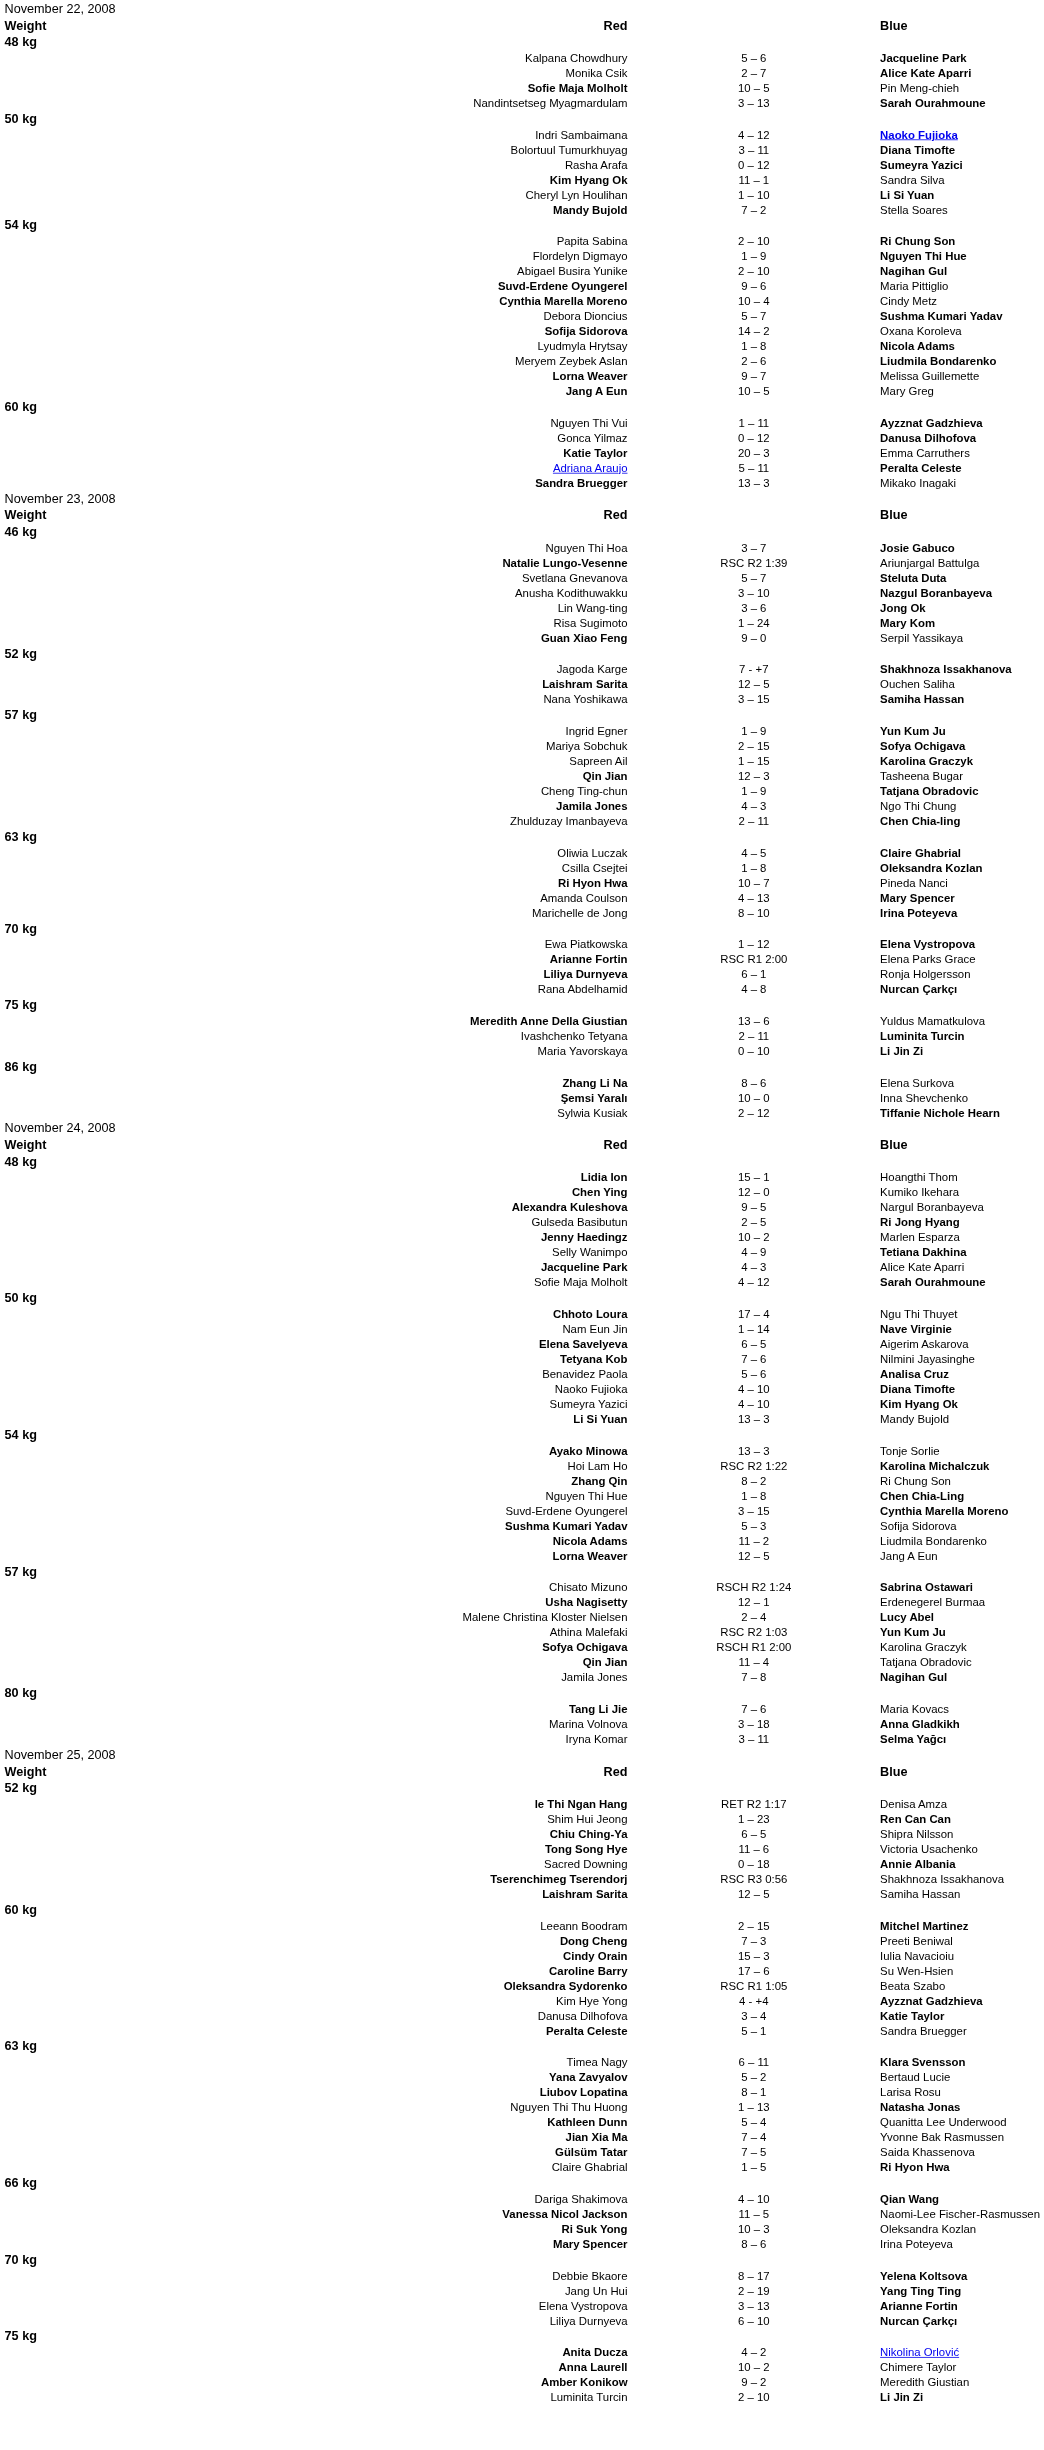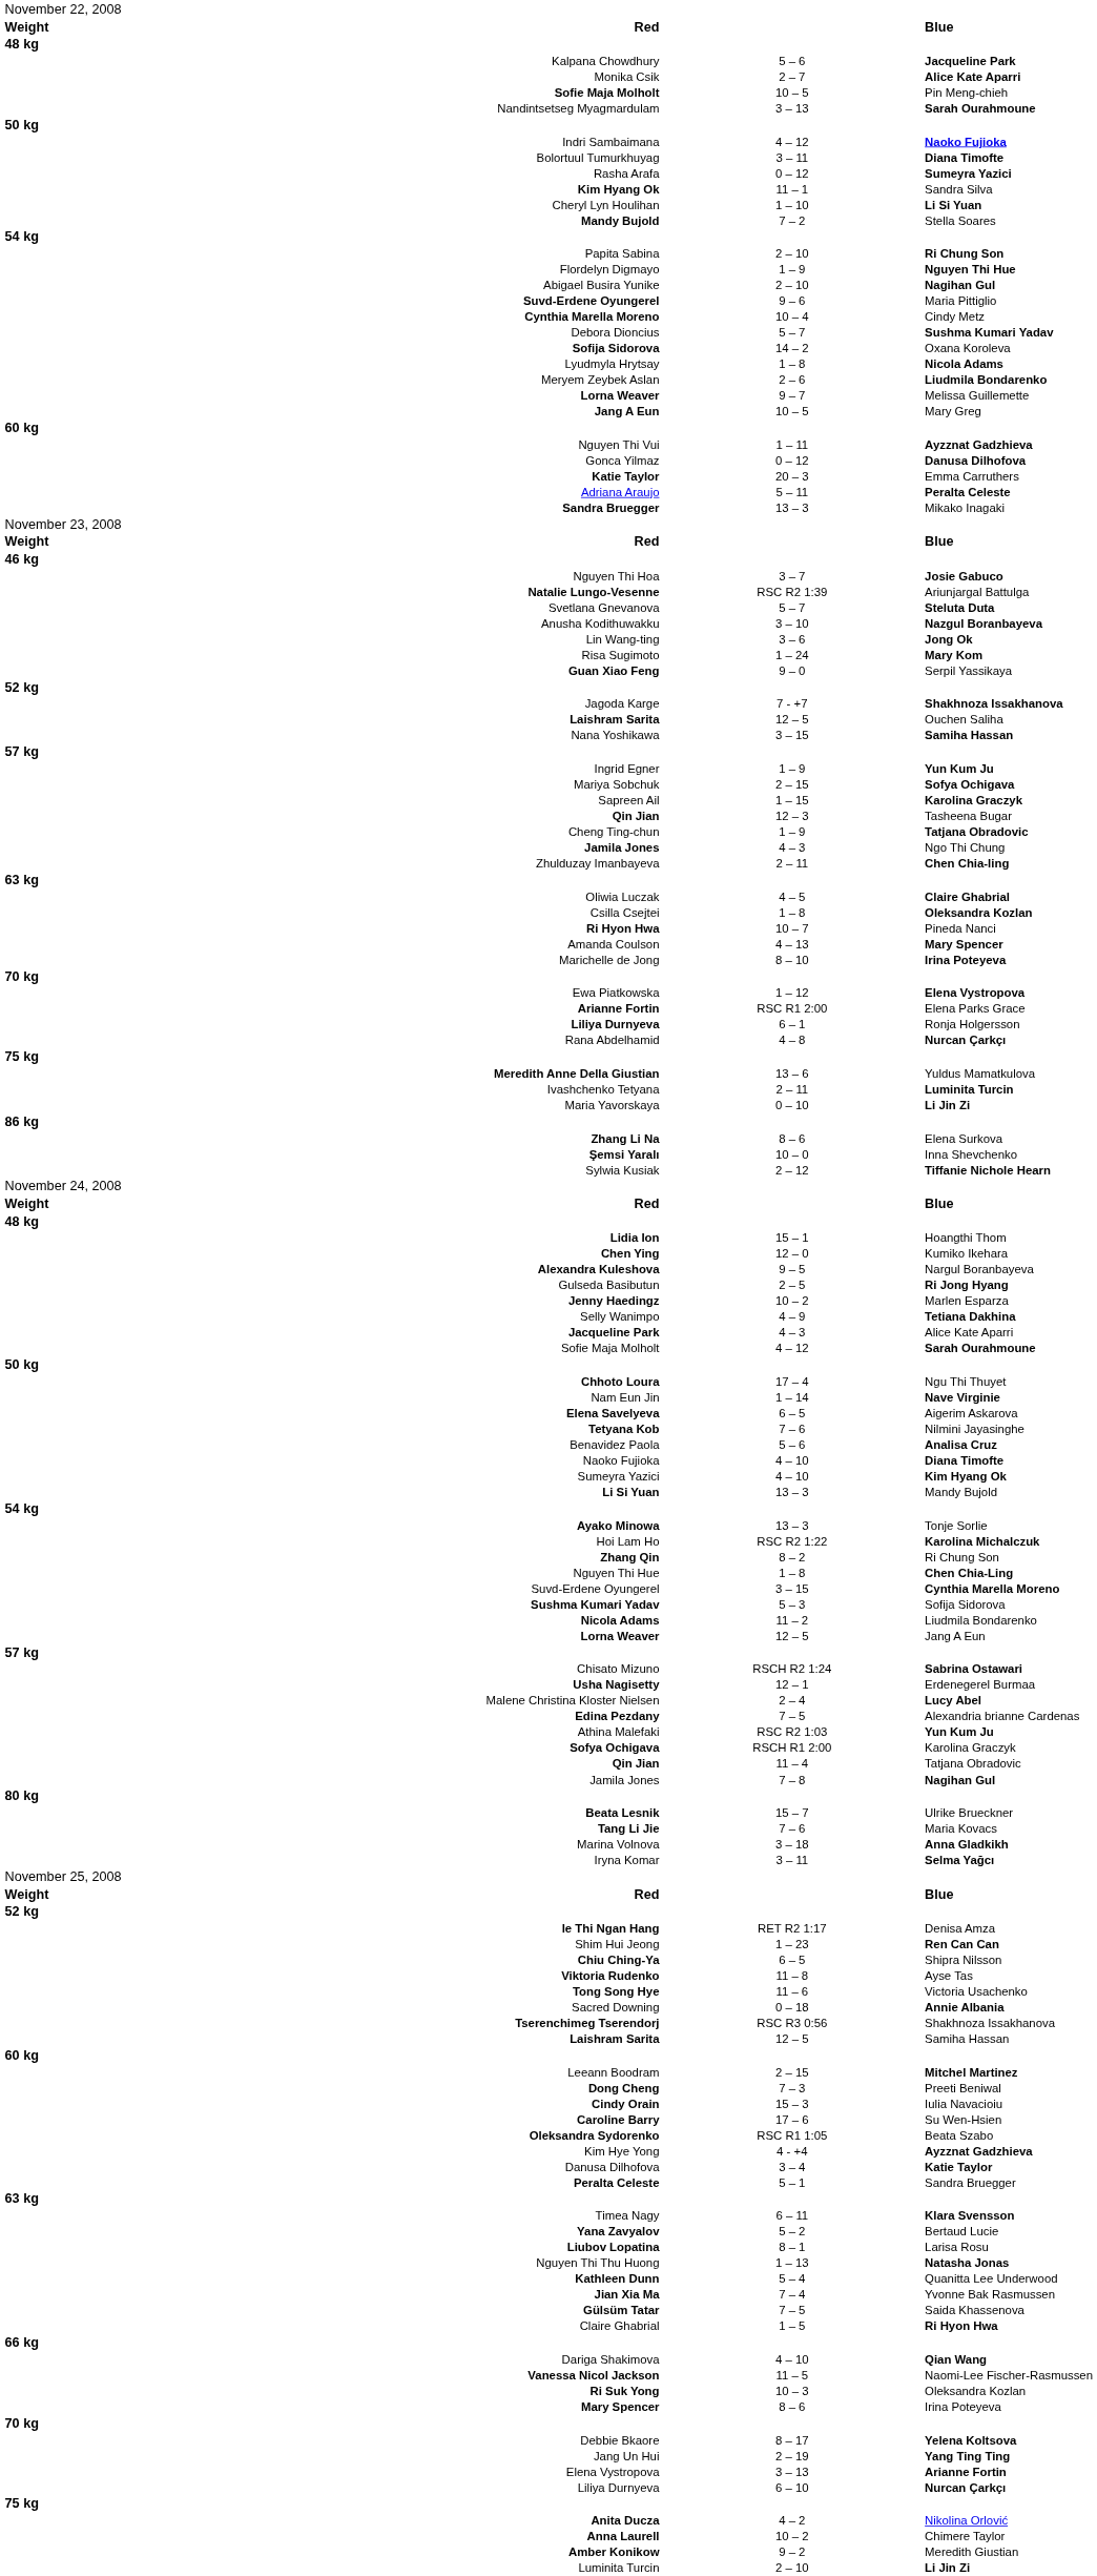+ row: Edina Pezdany | 7 – 5 | Alexandria brianne Cardenas
+ row: Beata Lesnik | 15 – 7 | Ulrike Brueckner
+ row: Viktoria Rudenko | 11 – 8 | Ayse Tas
